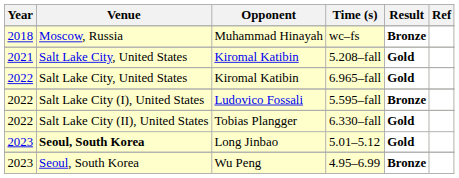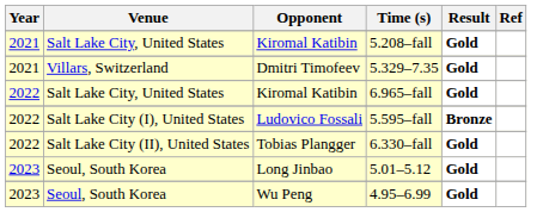- row: 2018 | Moscow, Russia | Muhammad Hinayah | wc–fs | Bronze
+ row: 2021 | Villars, Switzerland | Dmitri Timofeev | 5.329–7.35 | Gold
5.01–5.12 | Venue: bold -> normal
4.95–6.99 | Result: Bronze -> Gold
